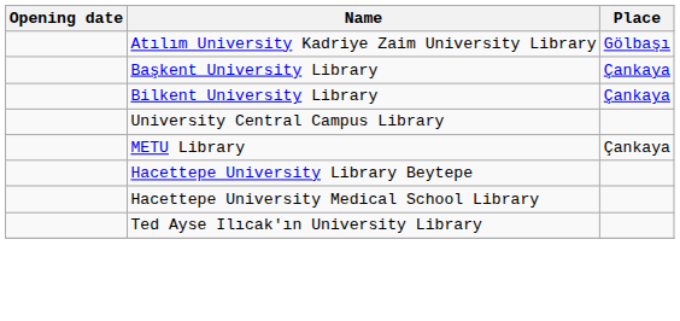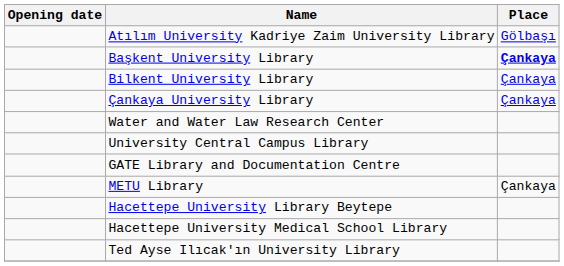Başkent University Library | Place: normal -> bold
+ row: Çankaya University Library | Çankaya
+ row: Water and Water Law Research Center
+ row: GATE Library and Documentation Centre
